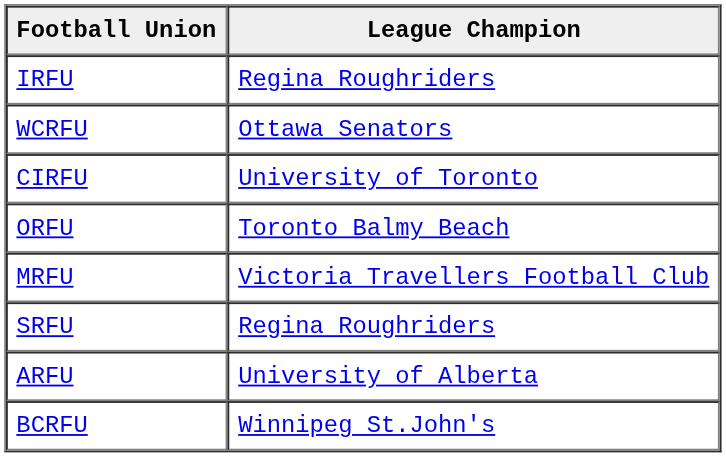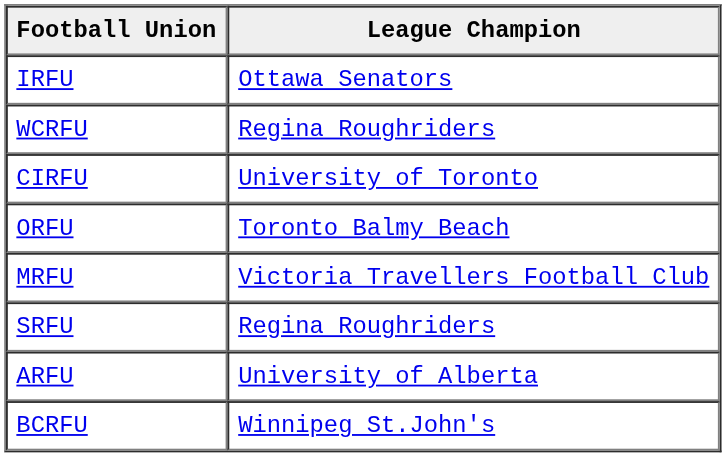IRFU | League Champion: Regina Roughriders -> Ottawa Senators
WCRFU | League Champion: Ottawa Senators -> Regina Roughriders
